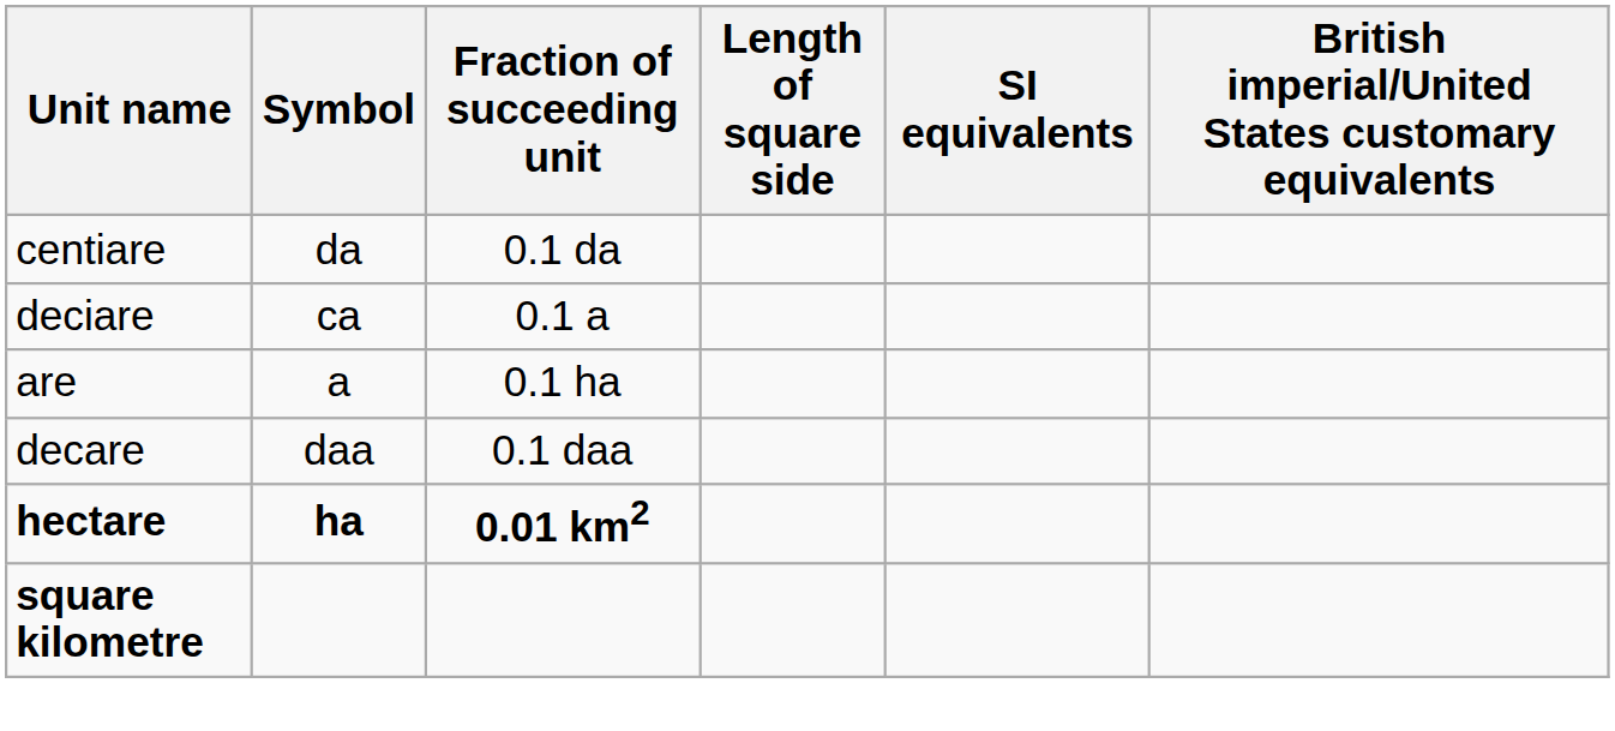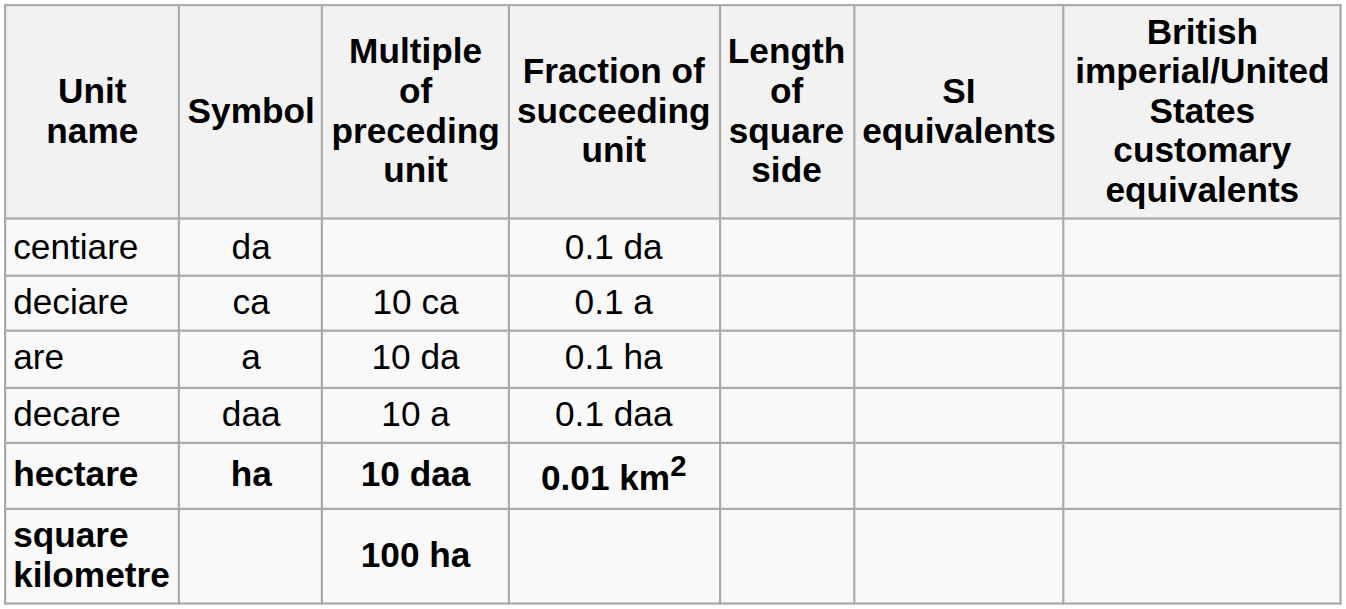+ column: Multiple of preceding unit | 10 ca | 10 da | 10 a | 10 daa | 100 ha
